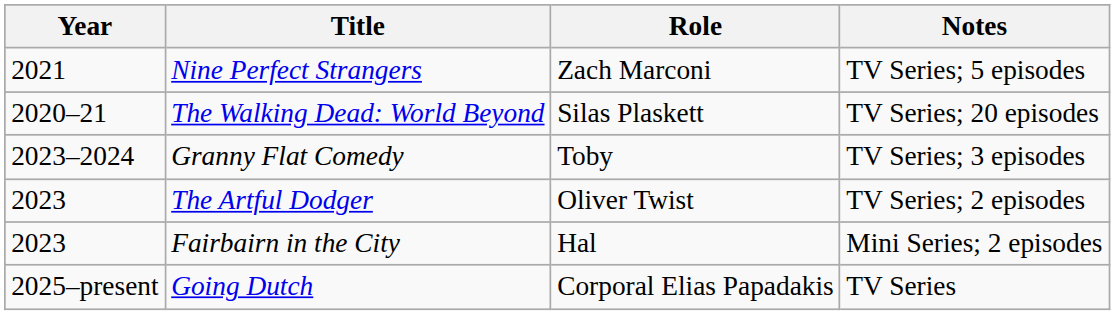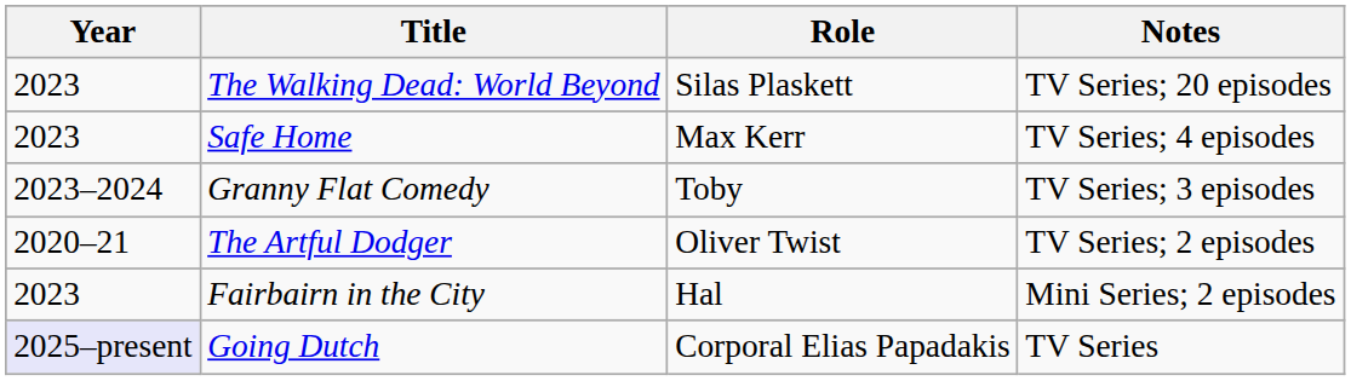- row: 2021 | Nine Perfect Strangers | Zach Marconi | TV Series; 5 episodes
The Walking Dead: World Beyond | Year: 2020–21 -> 2023
+ row: 2023 | Safe Home | Max Kerr | TV Series; 4 episodes
The Artful Dodger | Year: 2023 -> 2020–21
Going Dutch | Year: no background -> lavender background
